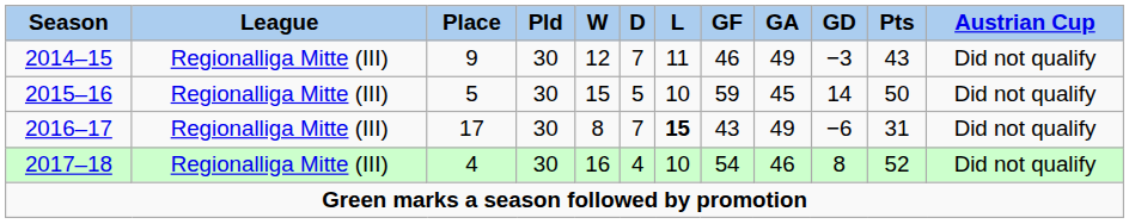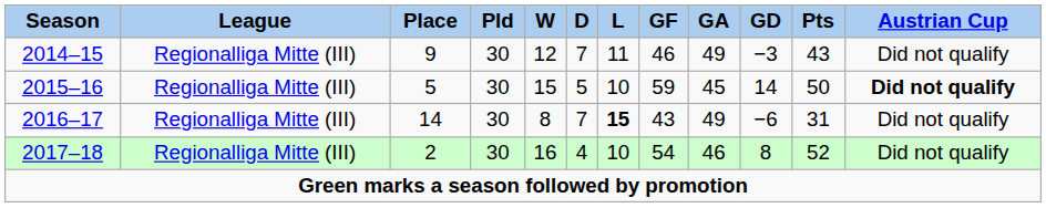2015–16 | Austrian Cup: normal -> bold
2016–17 | Place: 17 -> 14
2017–18 | Place: 4 -> 2
